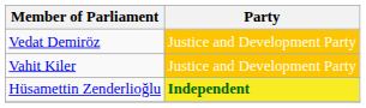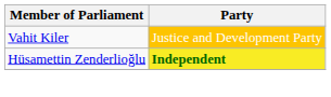- row: Vedat Demiröz | Justice and Development Party
